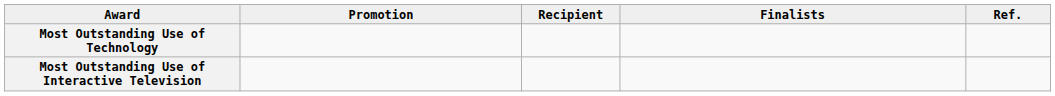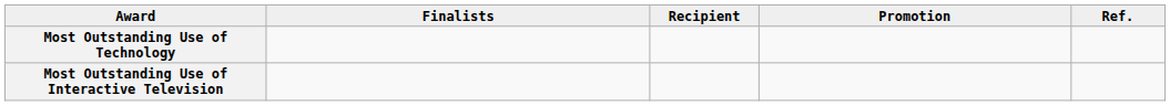columns swapped: Promotion <-> Finalists
